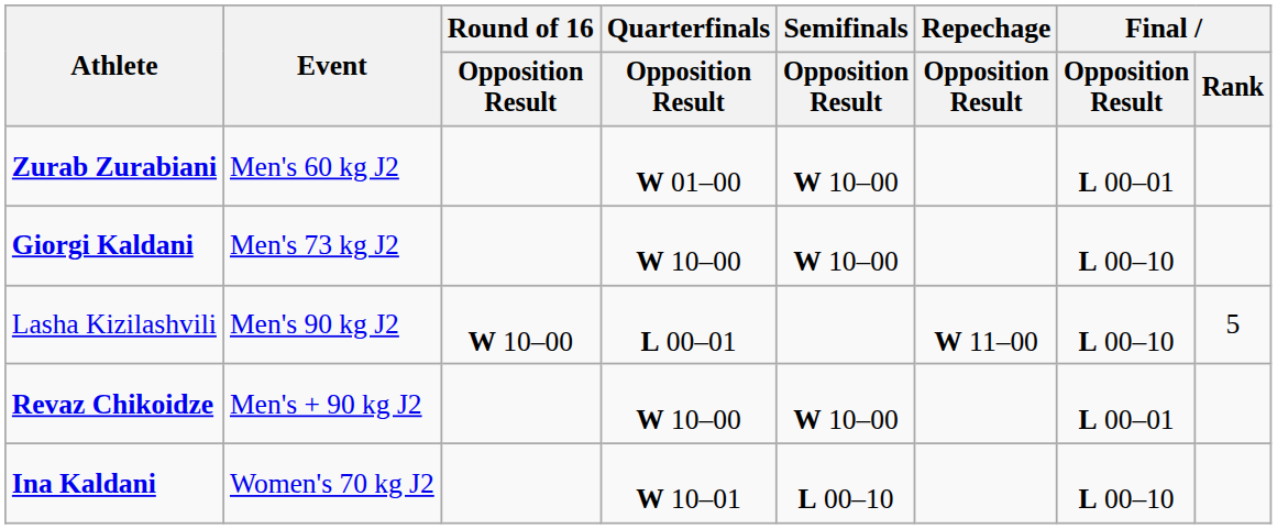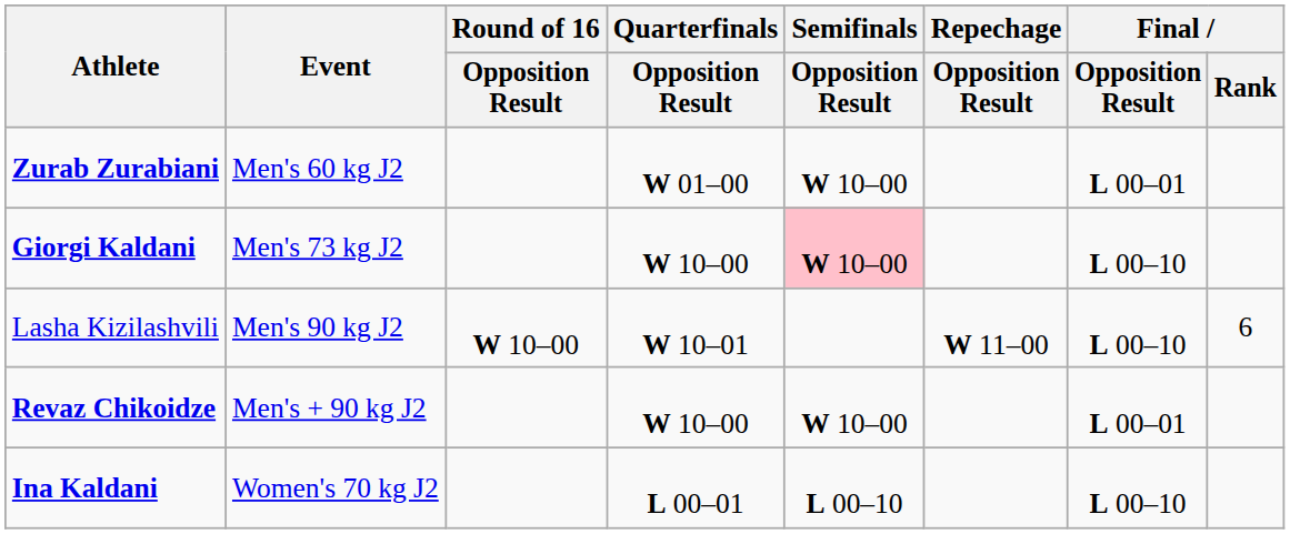Giorgi Kaldani | Semifinals / Opposition Result: no background -> pink background
Lasha Kizilashvili | Quarterfinals / Opposition Result: L 00–01 -> W 10–01
Lasha Kizilashvili | Final / Rank: 5 -> 6
Ina Kaldani | Quarterfinals / Opposition Result: W 10–01 -> L 00–01
